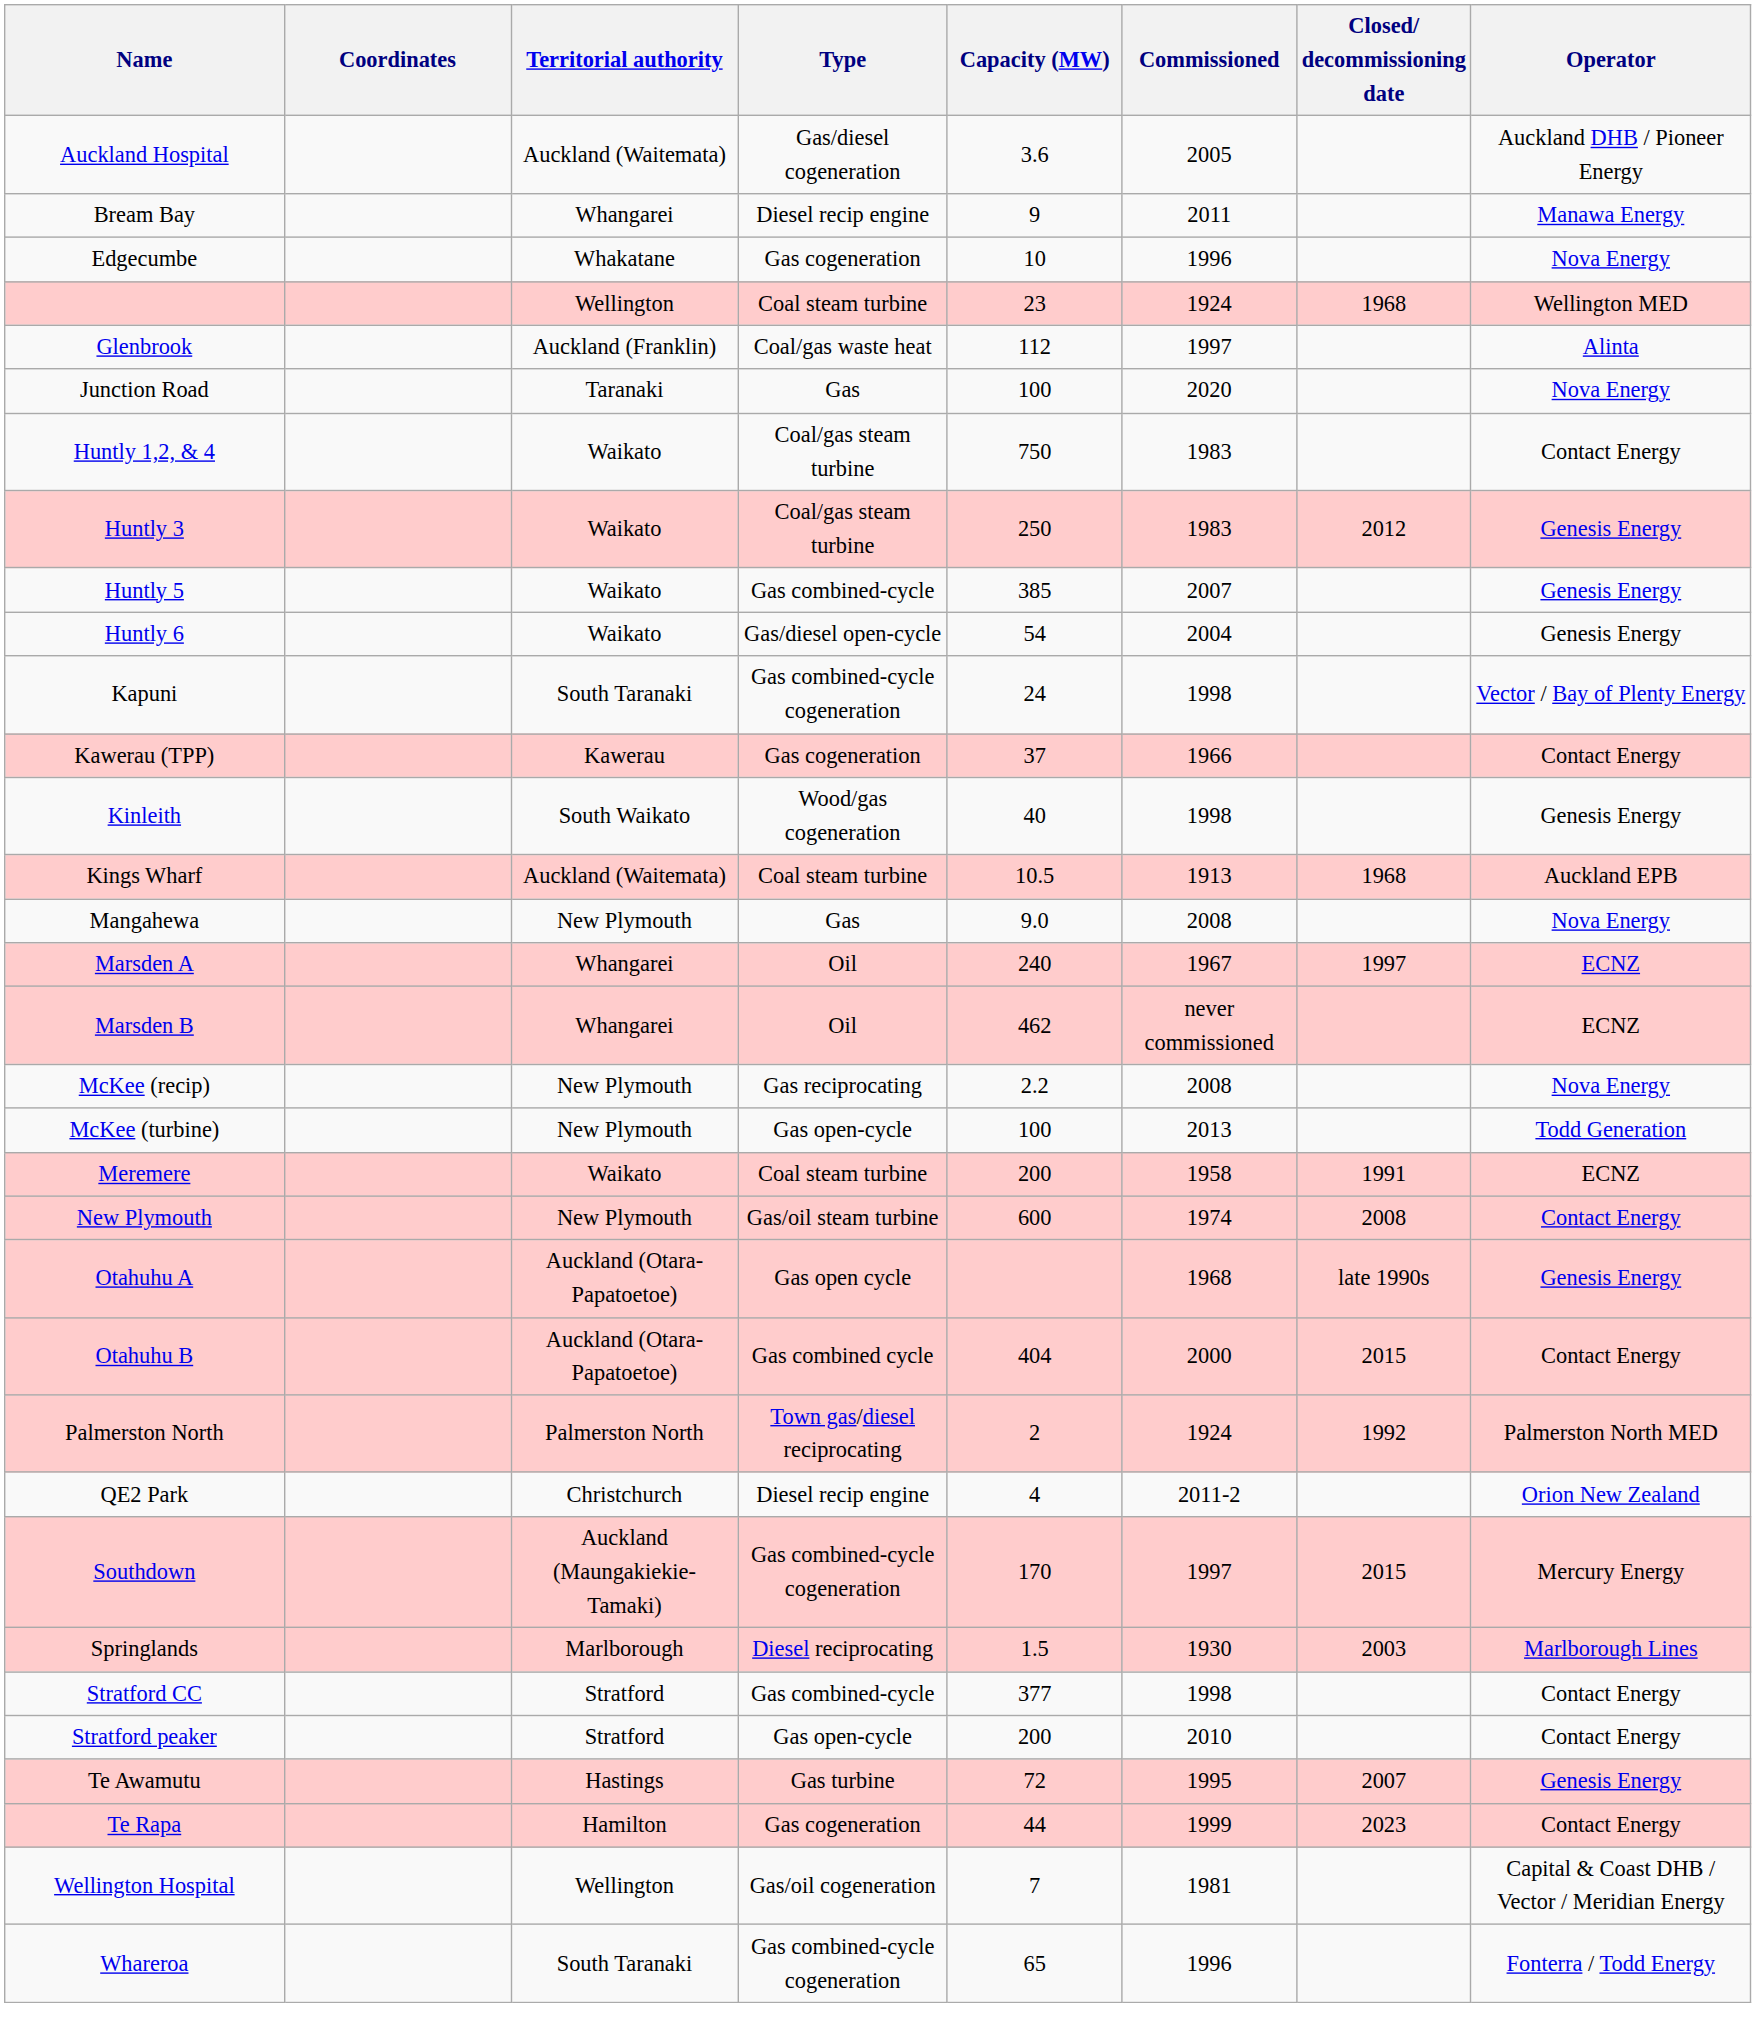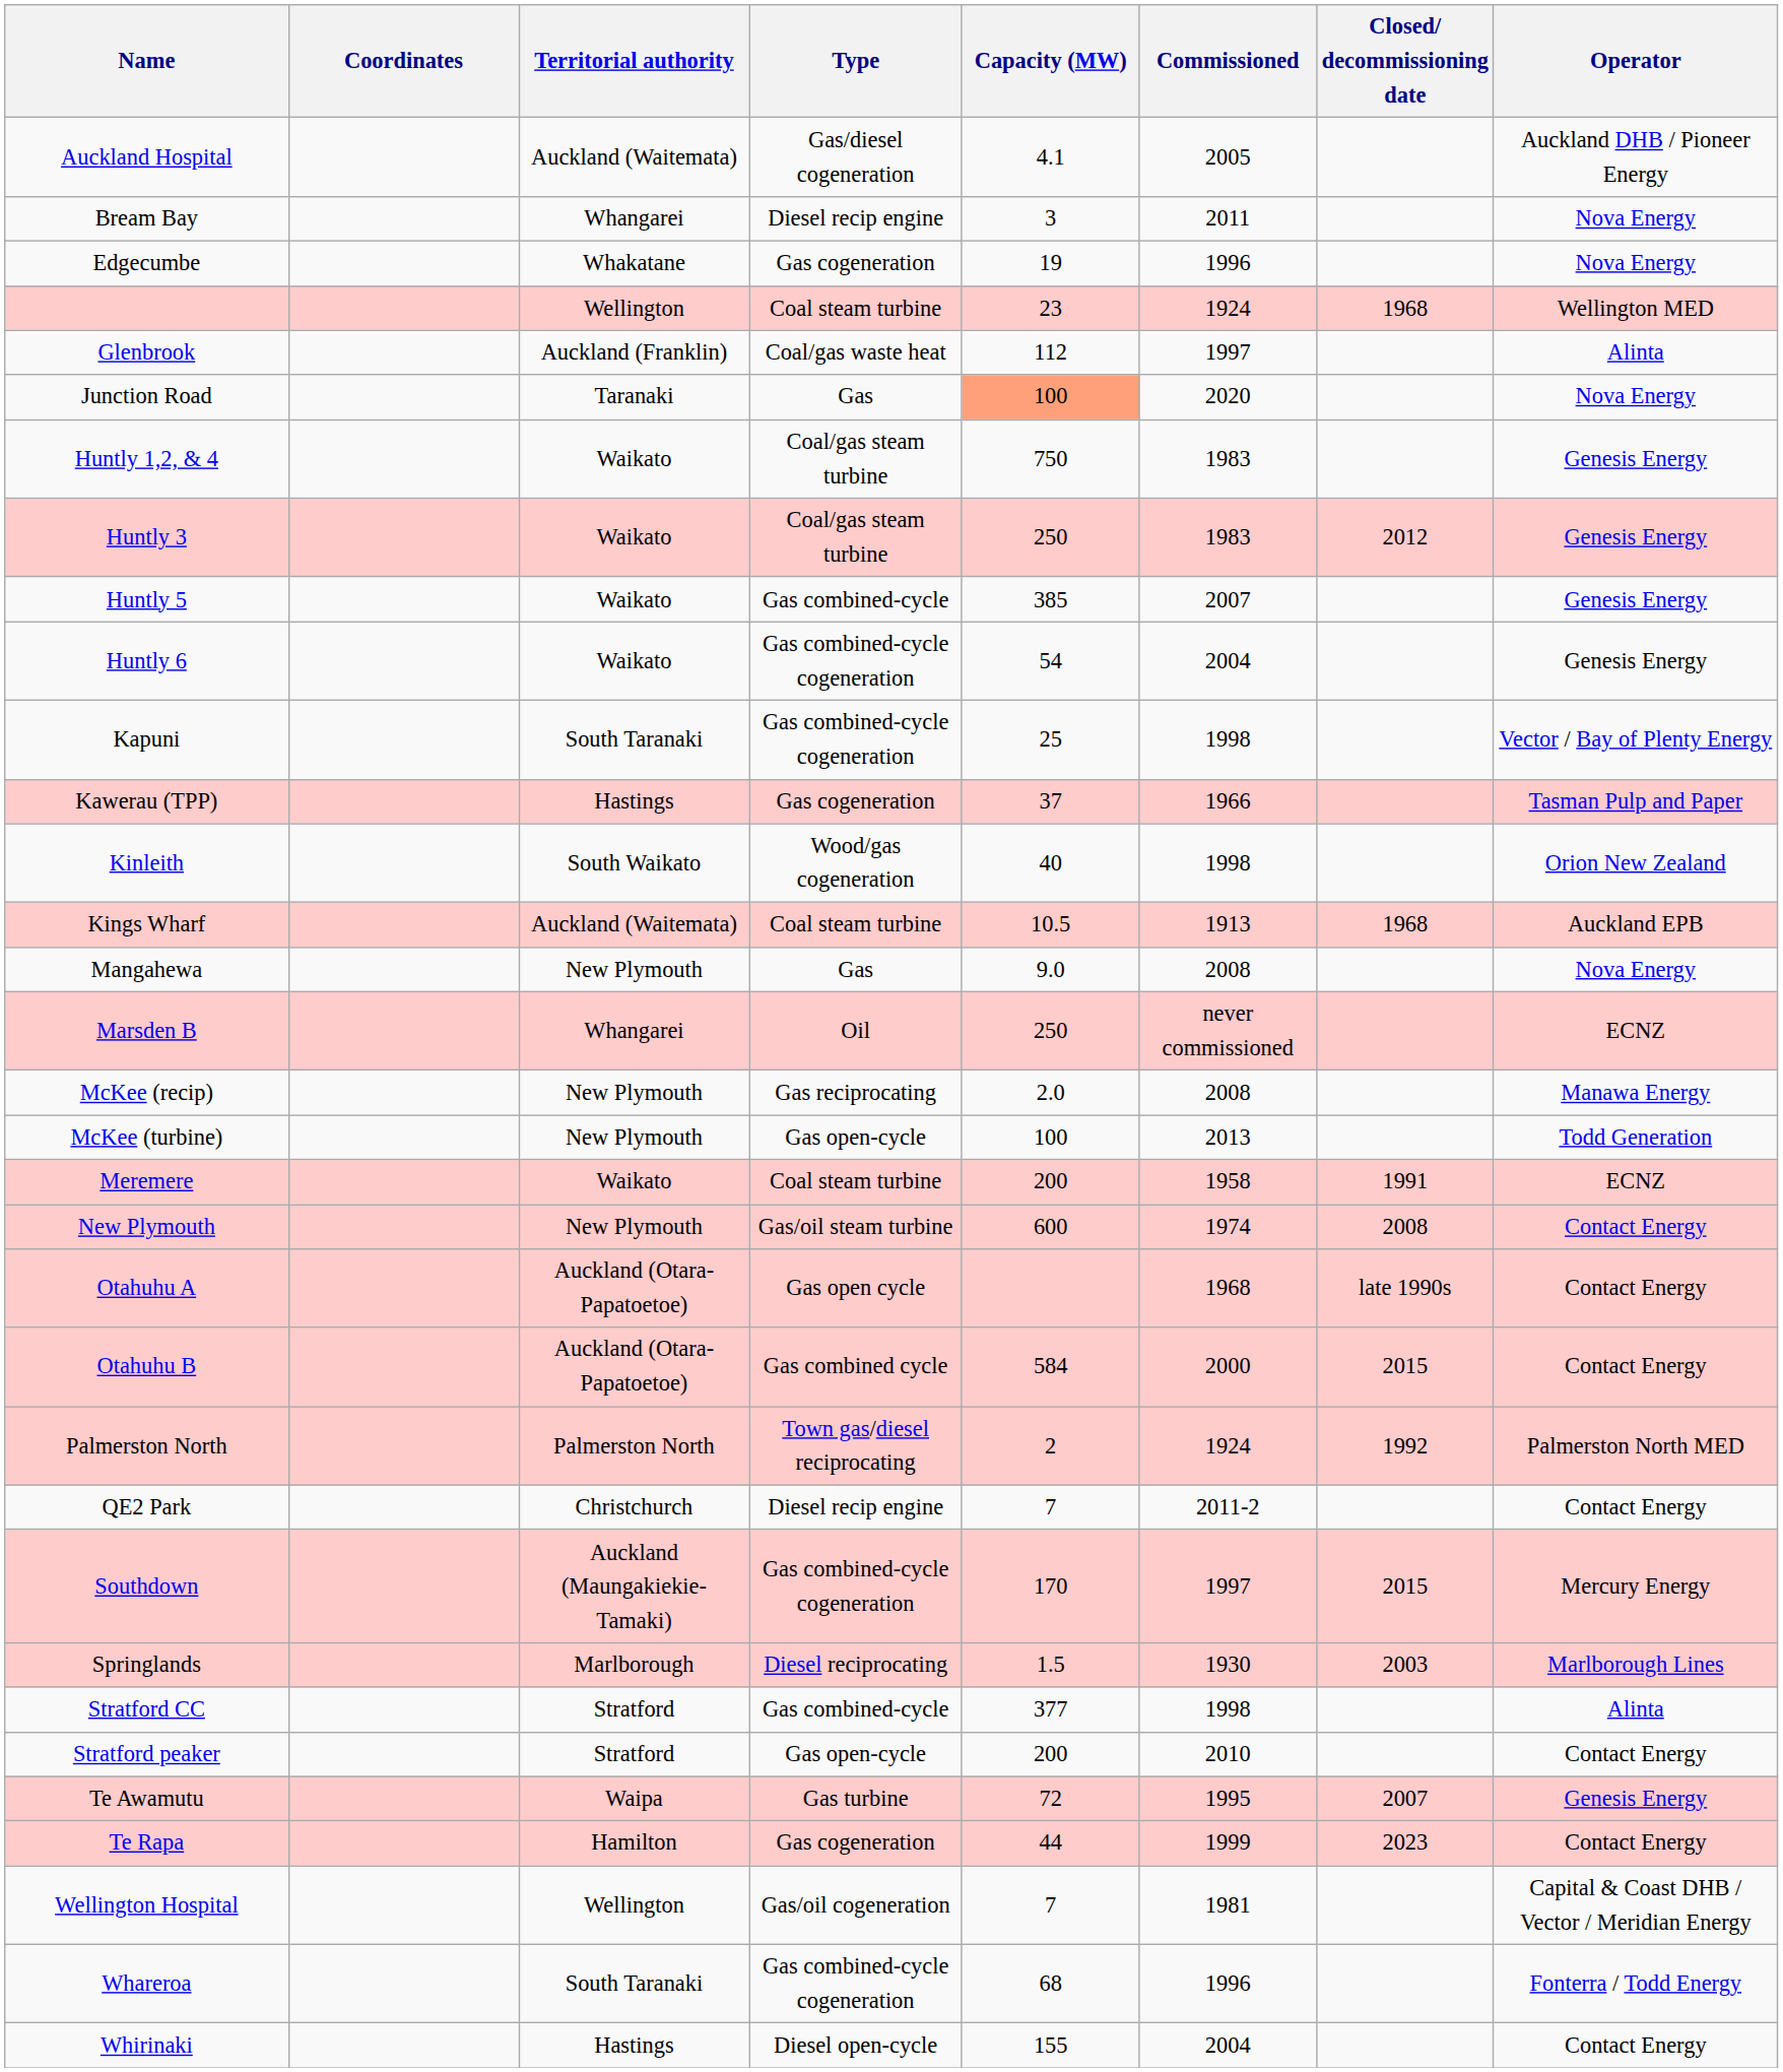Auckland Hospital | Capacity (MW): 3.6 -> 4.1
Bream Bay | Capacity (MW): 9 -> 3
Bream Bay | Operator: Manawa Energy -> Nova Energy
Edgecumbe | Capacity (MW): 10 -> 19
Junction Road | Capacity (MW): no background -> lightsalmon background
Huntly 1,2, & 4 | Operator: Contact Energy -> Genesis Energy
Huntly 6 | Type: Gas/diesel open-cycle -> Gas combined-cycle cogeneration
Kapuni | Capacity (MW): 24 -> 25
Kawerau (TPP) | Territorial authority: Kawerau -> Hastings
Kawerau (TPP) | Operator: Contact Energy -> Tasman Pulp and Paper
Kinleith | Operator: Genesis Energy -> Orion New Zealand
- row: Marsden A | Whangarei | Oil | 240 | 1967 | 1997 | ECNZ
Marsden B | Capacity (MW): 462 -> 250
McKee (recip) | Capacity (MW): 2.2 -> 2.0
McKee (recip) | Operator: Nova Energy -> Manawa Energy
Otahuhu A | Operator: Genesis Energy -> Contact Energy
Otahuhu B | Capacity (MW): 404 -> 584
QE2 Park | Capacity (MW): 4 -> 7
QE2 Park | Operator: Orion New Zealand -> Contact Energy
Stratford CC | Operator: Contact Energy -> Alinta
Te Awamutu | Territorial authority: Hastings -> Waipa
Whareroa | Capacity (MW): 65 -> 68
+ row: Whirinaki | Hastings | Diesel open-cycle | 155 | 2004 | Contact Energy
